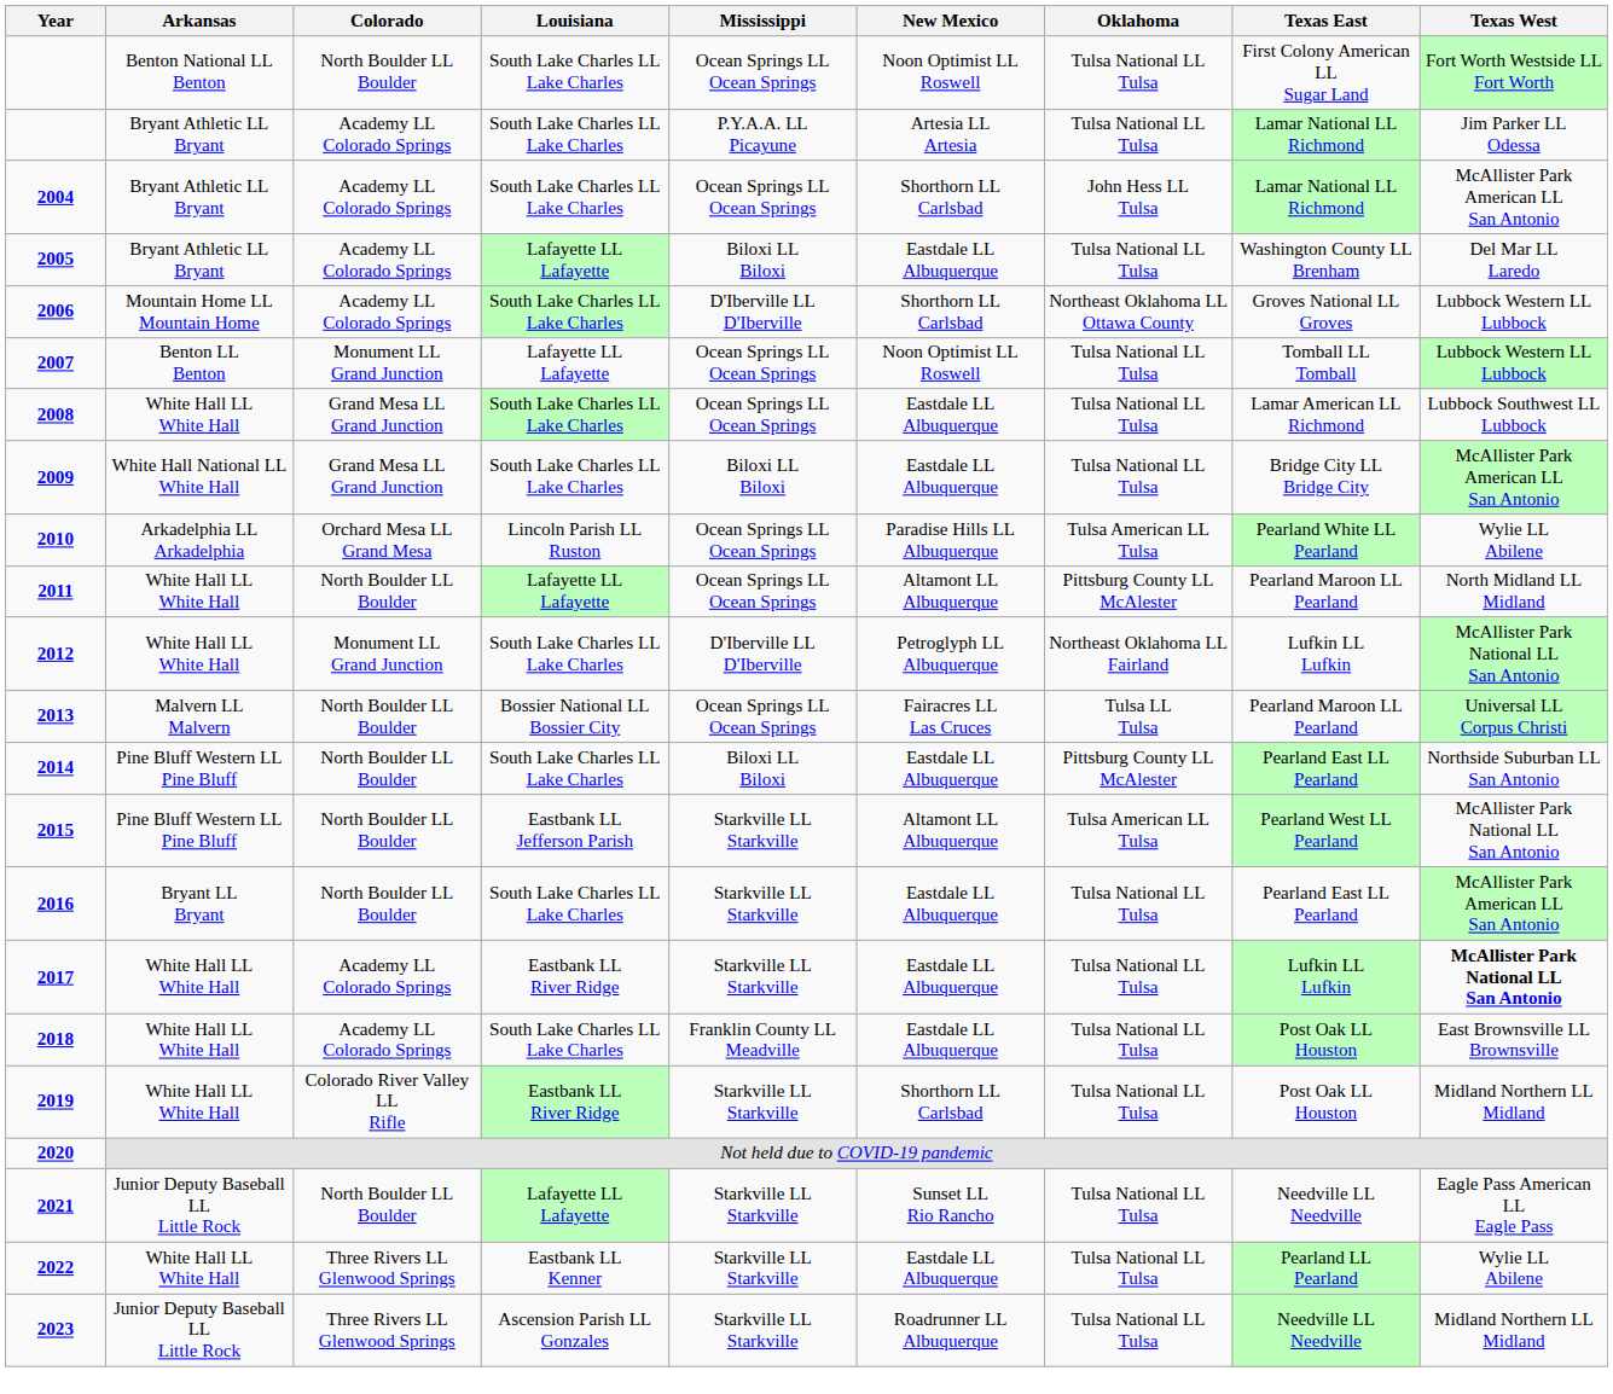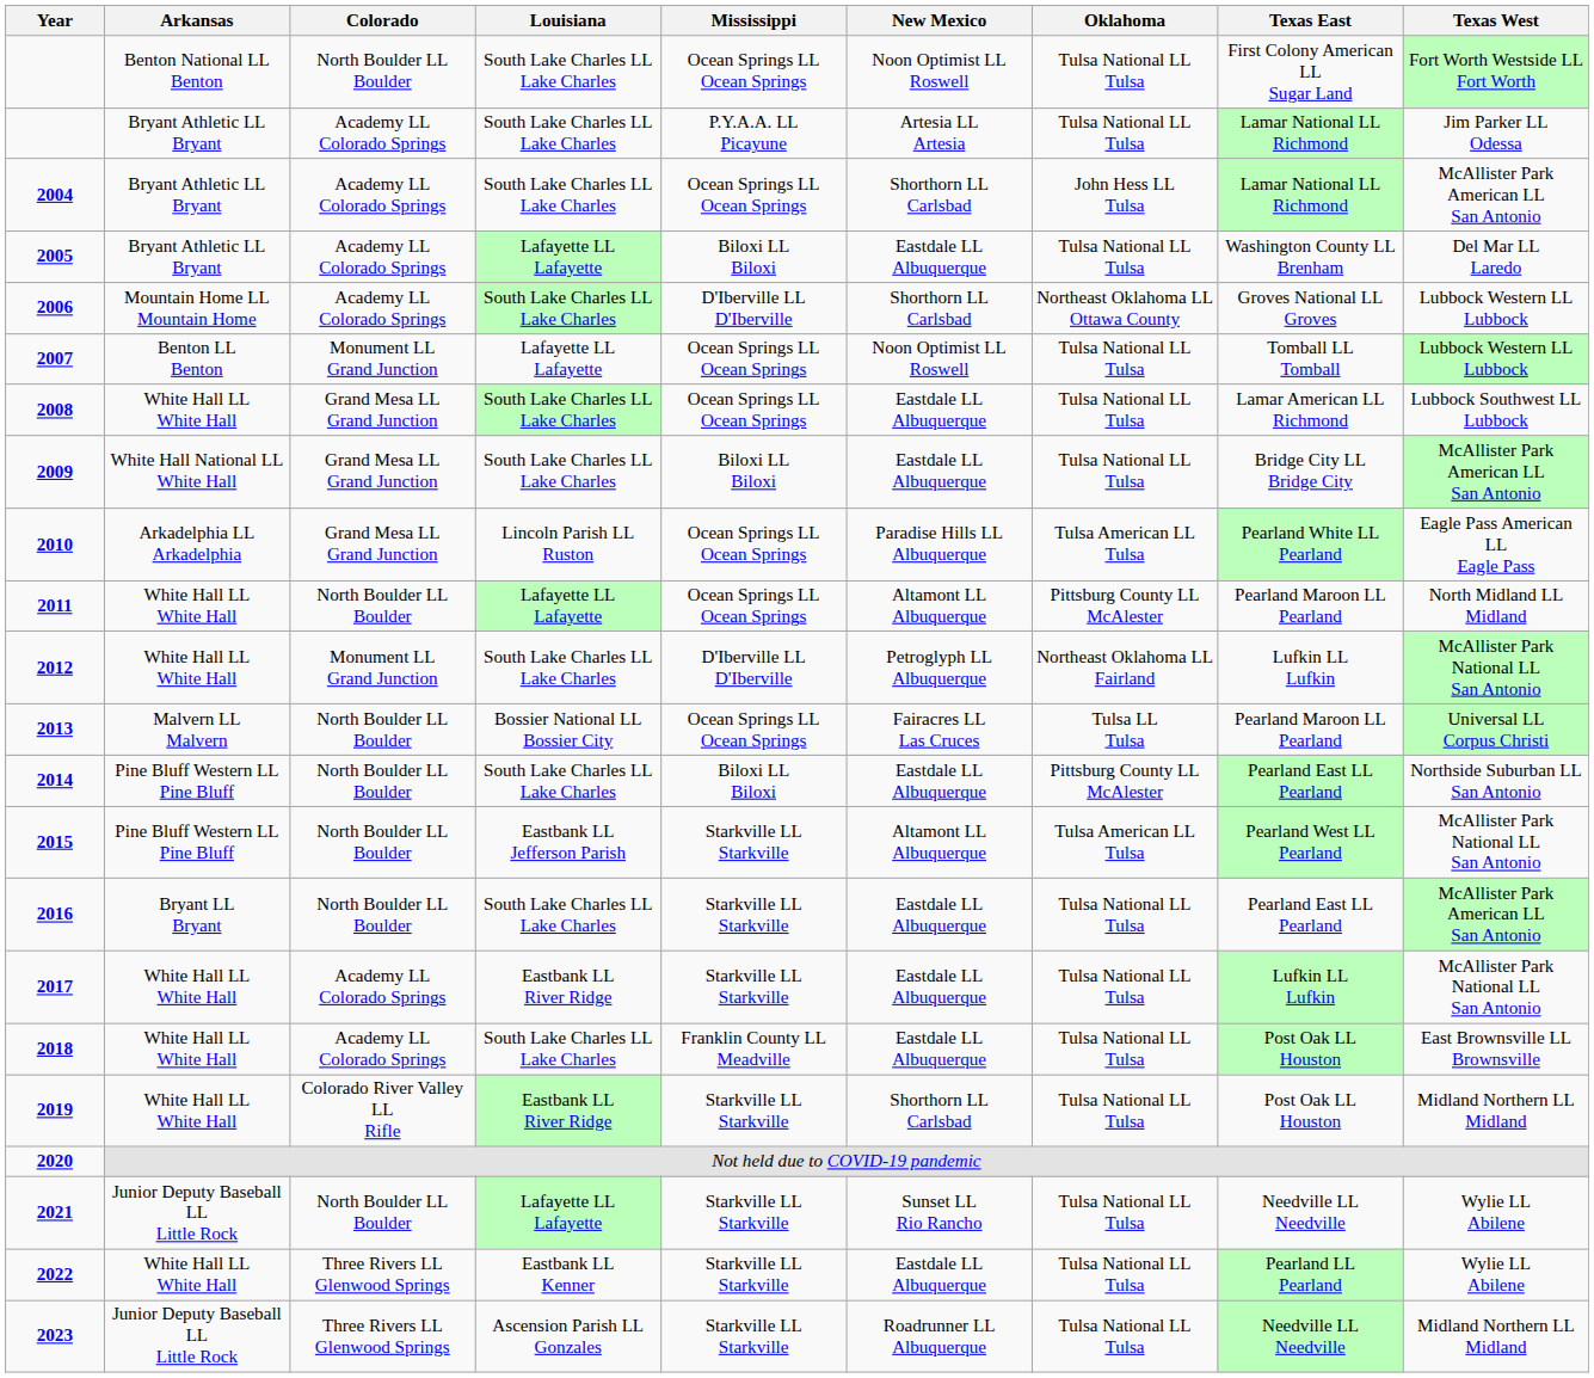2010 | Colorado: Orchard Mesa LL Grand Mesa -> Grand Mesa LL Grand Junction
2010 | Texas West: Wylie LL Abilene -> Eagle Pass American LL Eagle Pass
2017 | Texas West: bold -> normal
2021 | Texas West: Eagle Pass American LL Eagle Pass -> Wylie LL Abilene
